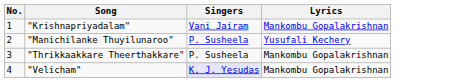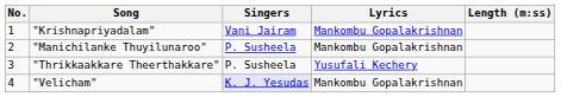+ column: Length (m:ss)
"Manichilanke Thuyilunaroo" | Lyrics: Yusufali Kechery -> Mankombu Gopalakrishnan
"Thrikkaakkare Theerthakkare" | Lyrics: Mankombu Gopalakrishnan -> Yusufali Kechery
